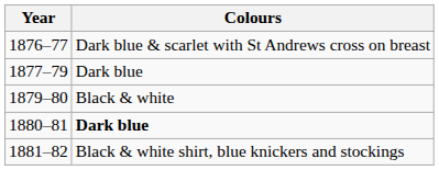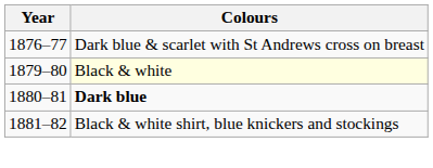- row: 1877–79 | Dark blue
1879–80 | Colours: no background -> lightyellow background
